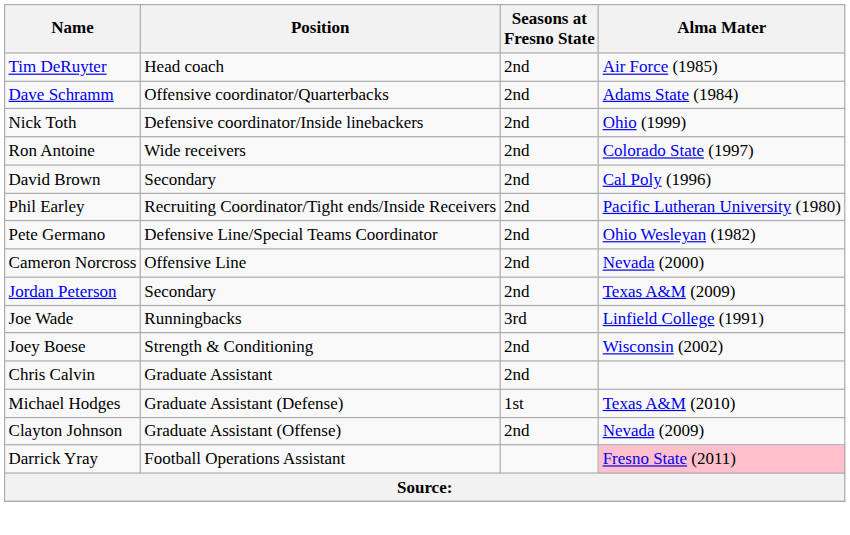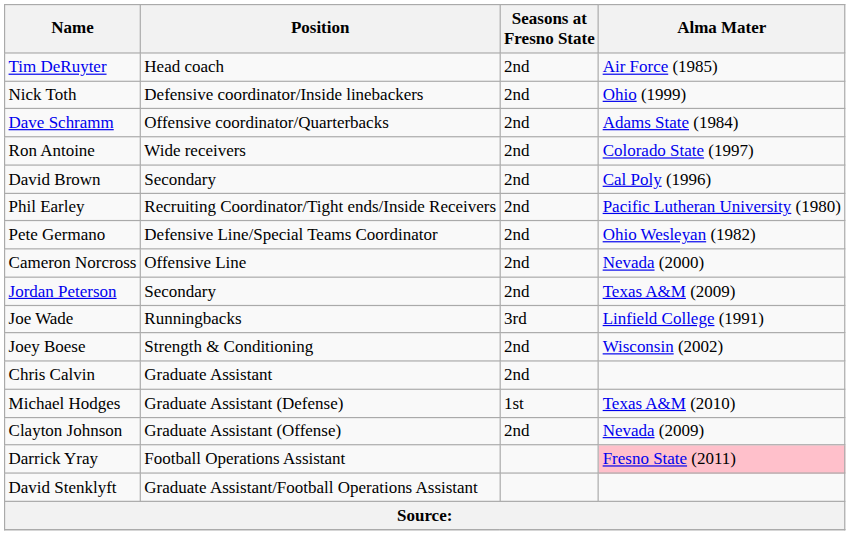rows swapped: Dave Schramm <-> Nick Toth
+ row: David Stenklyft | Graduate Assistant/Football Operations Assistant
